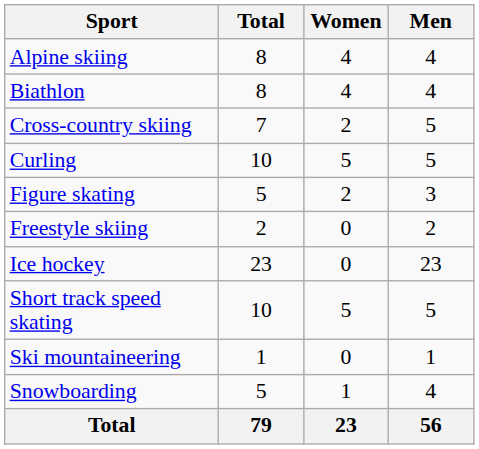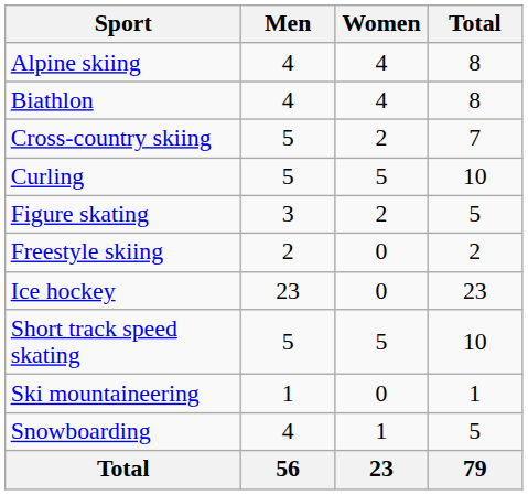columns swapped: Men <-> Total
